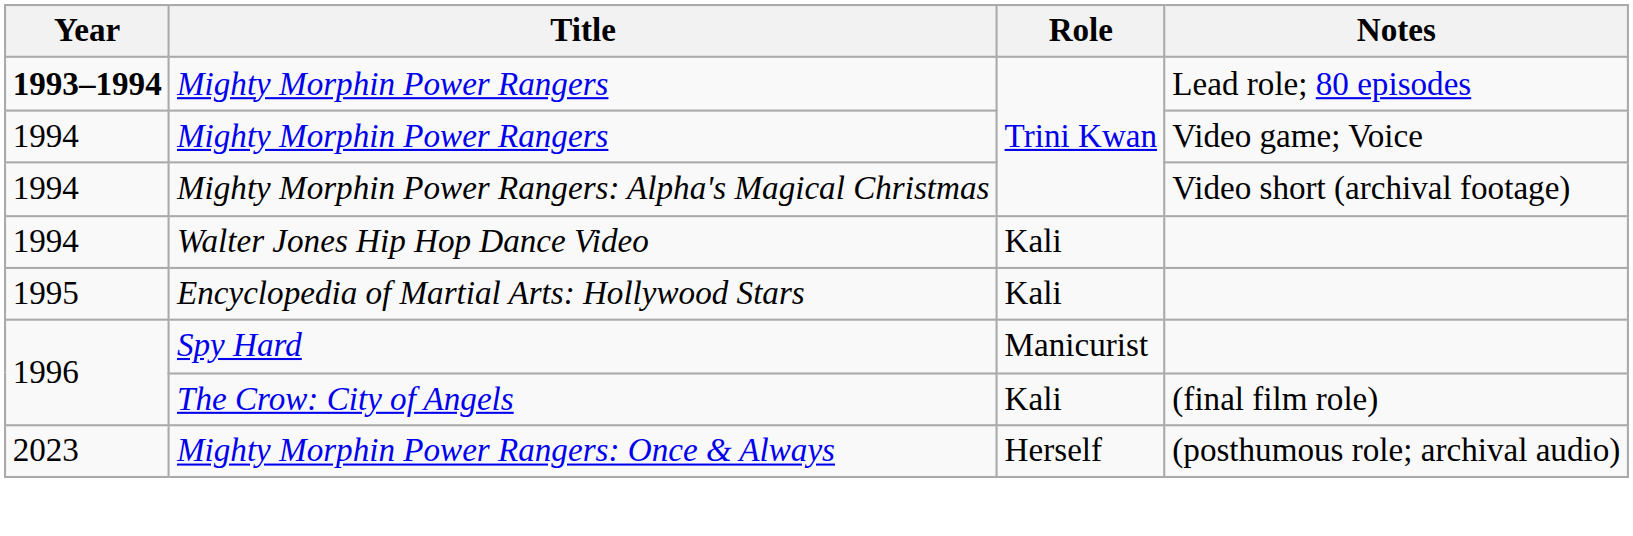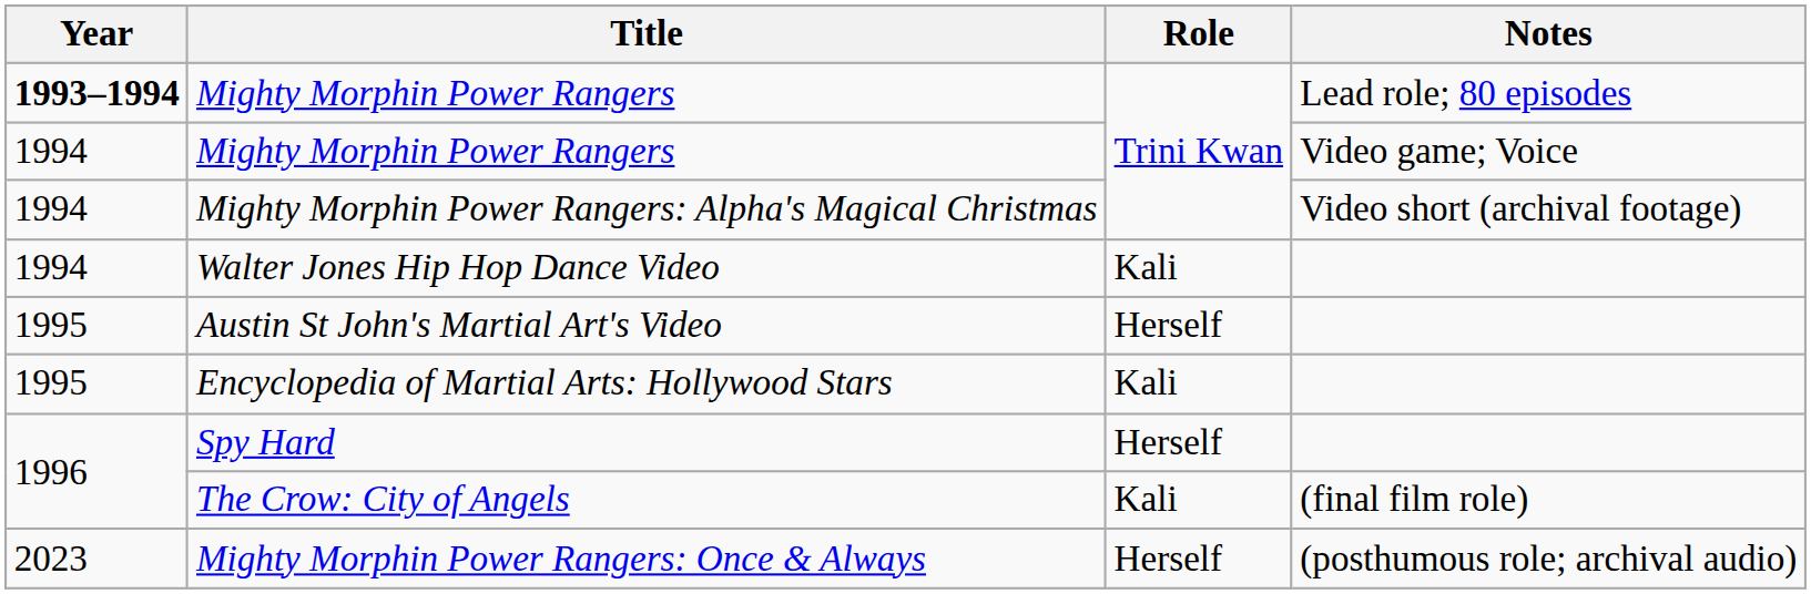+ row: 1995 | Austin St John's Martial Art's Video | Herself
Spy Hard | Role: Manicurist -> Herself
